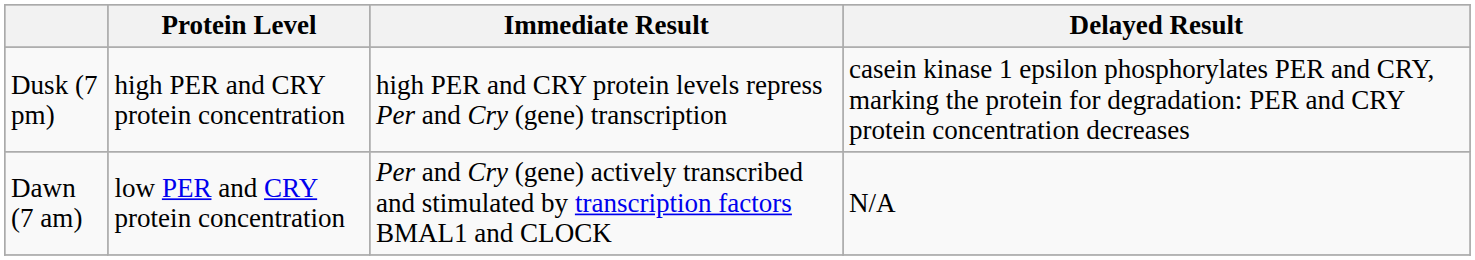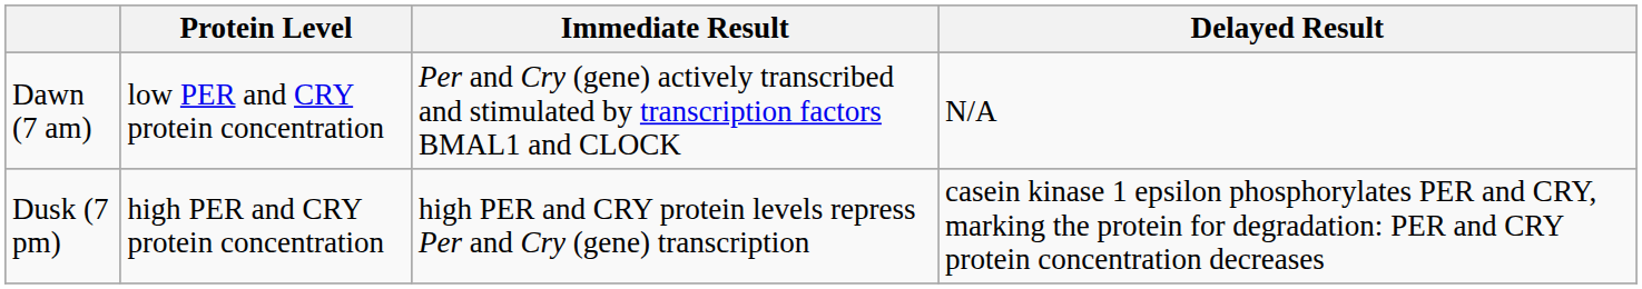rows swapped: Dawn (7 am) <-> Dusk (7 pm)
